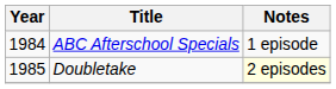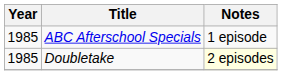ABC Afterschool Specials | Year: 1984 -> 1985
